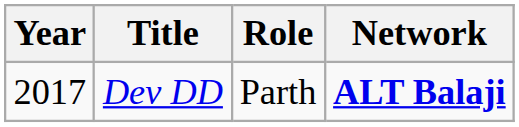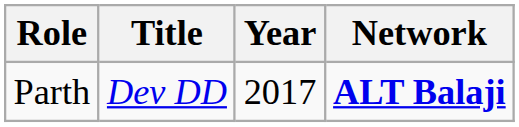columns swapped: Year <-> Role
